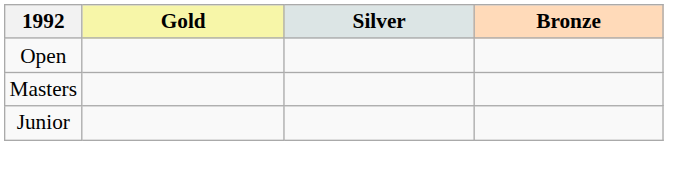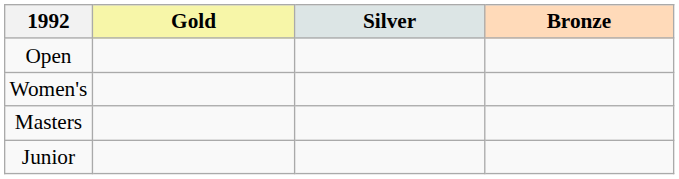+ row: Women's
